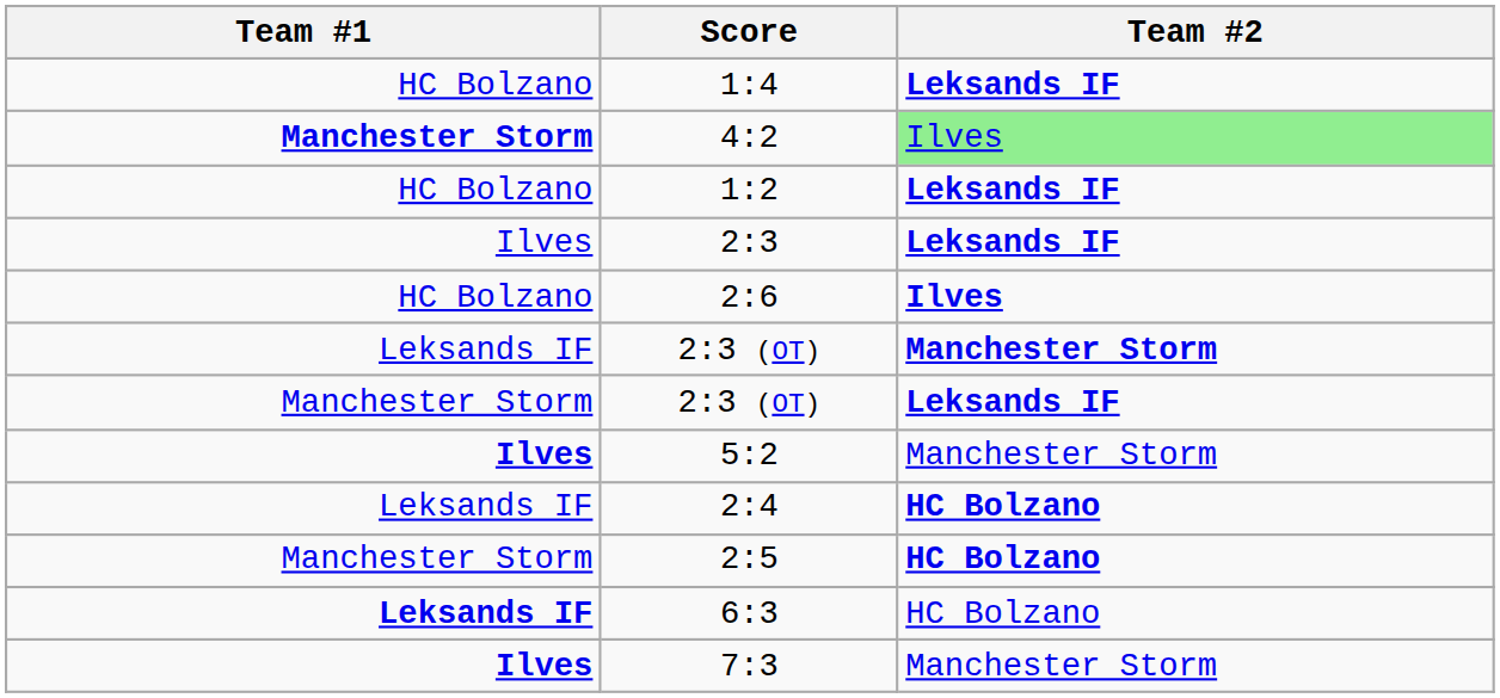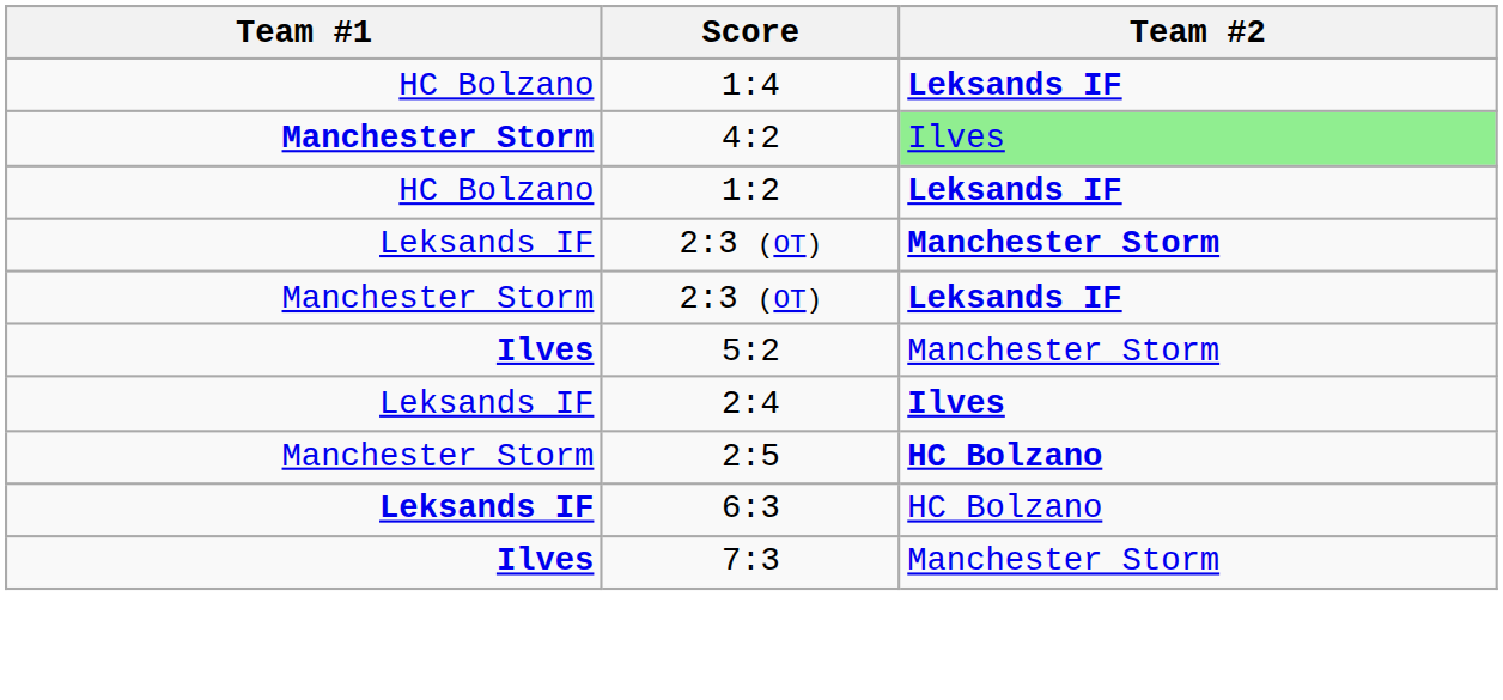- row: Ilves | 2:3 | Leksands IF
- row: HC Bolzano | 2:6 | Ilves
2:4 | Team #2: HC Bolzano -> Ilves
